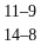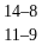rows swapped: 14–8 <-> 11–9
